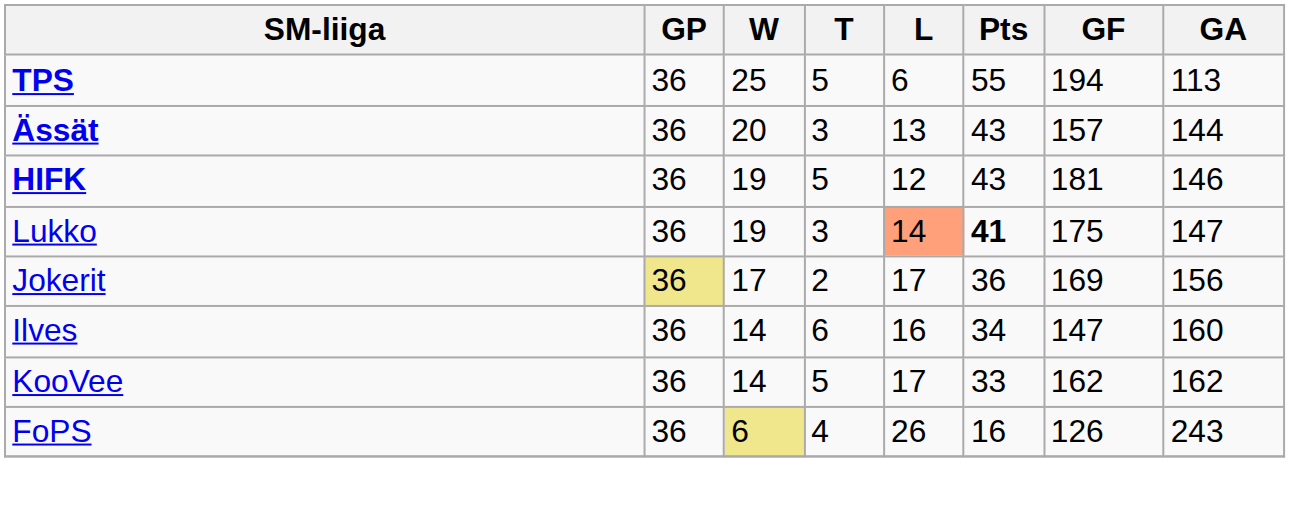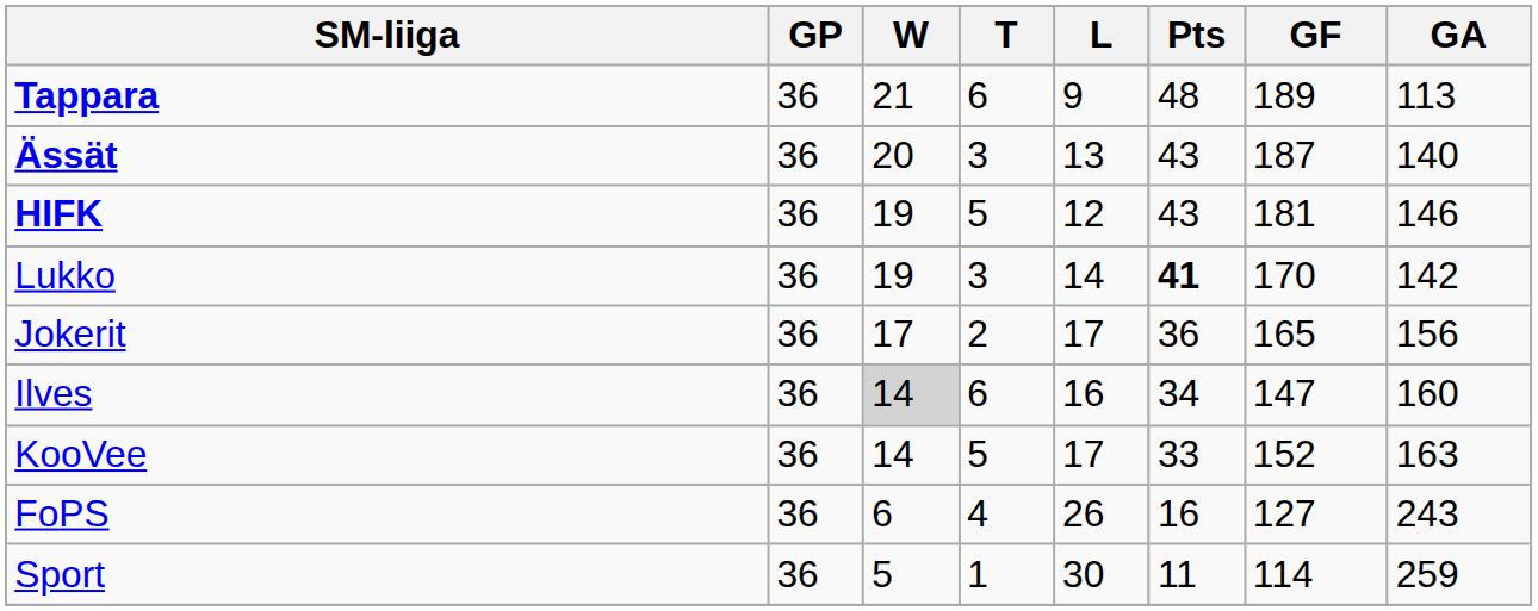- row: TPS | 36 | 25 | 5 | 6 | 55 | 194 | 113
+ row: Tappara | 36 | 21 | 6 | 9 | 48 | 189 | 113
Ässät | GF: 157 -> 187
Ässät | GA: 144 -> 140
Lukko | L: lightsalmon background -> no background
Lukko | GF: 175 -> 170
Lukko | GA: 147 -> 142
Jokerit | GP: khaki background -> no background
Jokerit | GF: 169 -> 165
Ilves | W: no background -> lightgrey background
KooVee | GF: 162 -> 152
KooVee | GA: 162 -> 163
FoPS | W: khaki background -> no background
FoPS | GF: 126 -> 127
+ row: Sport | 36 | 5 | 1 | 30 | 11 | 114 | 259
